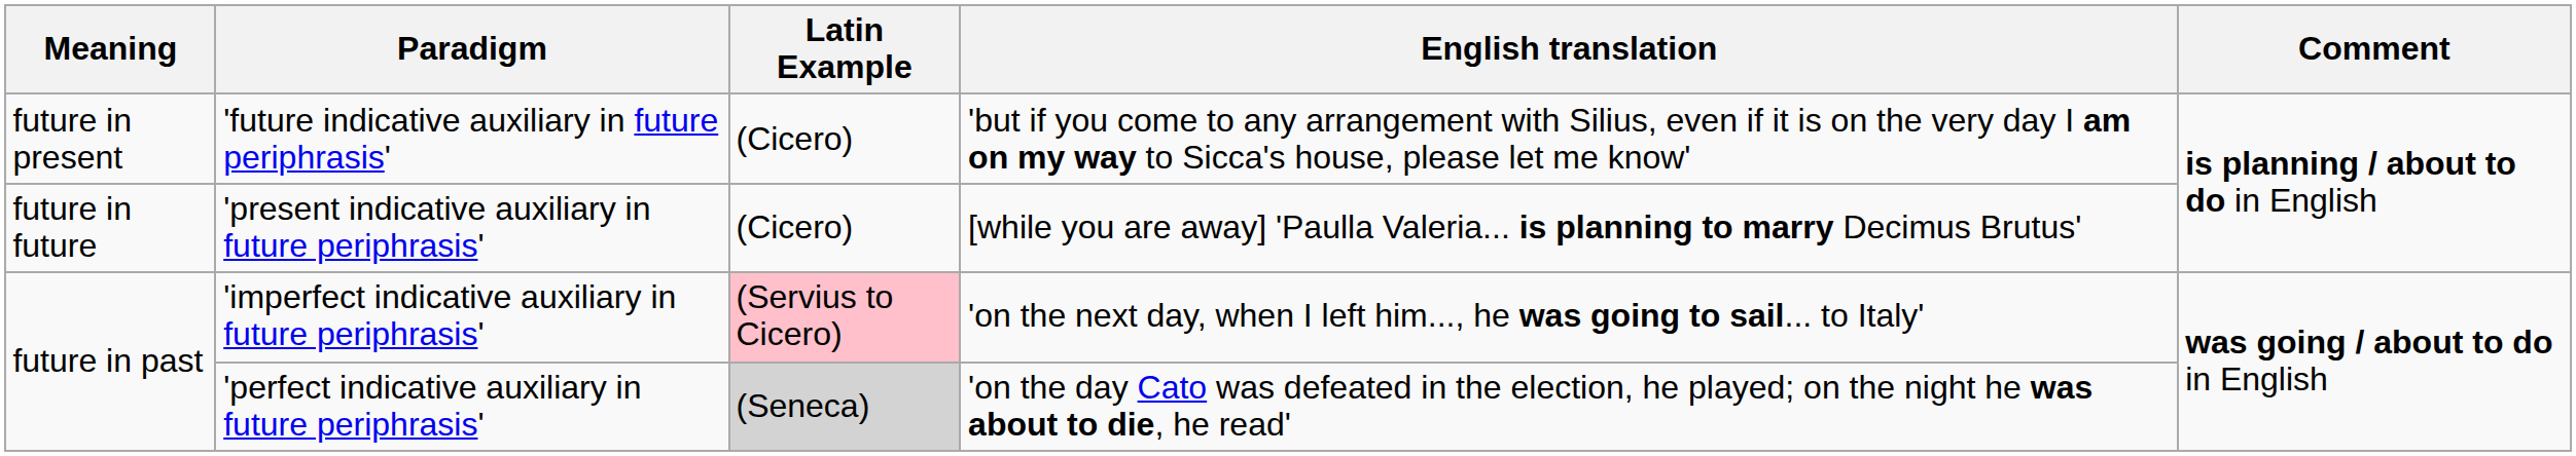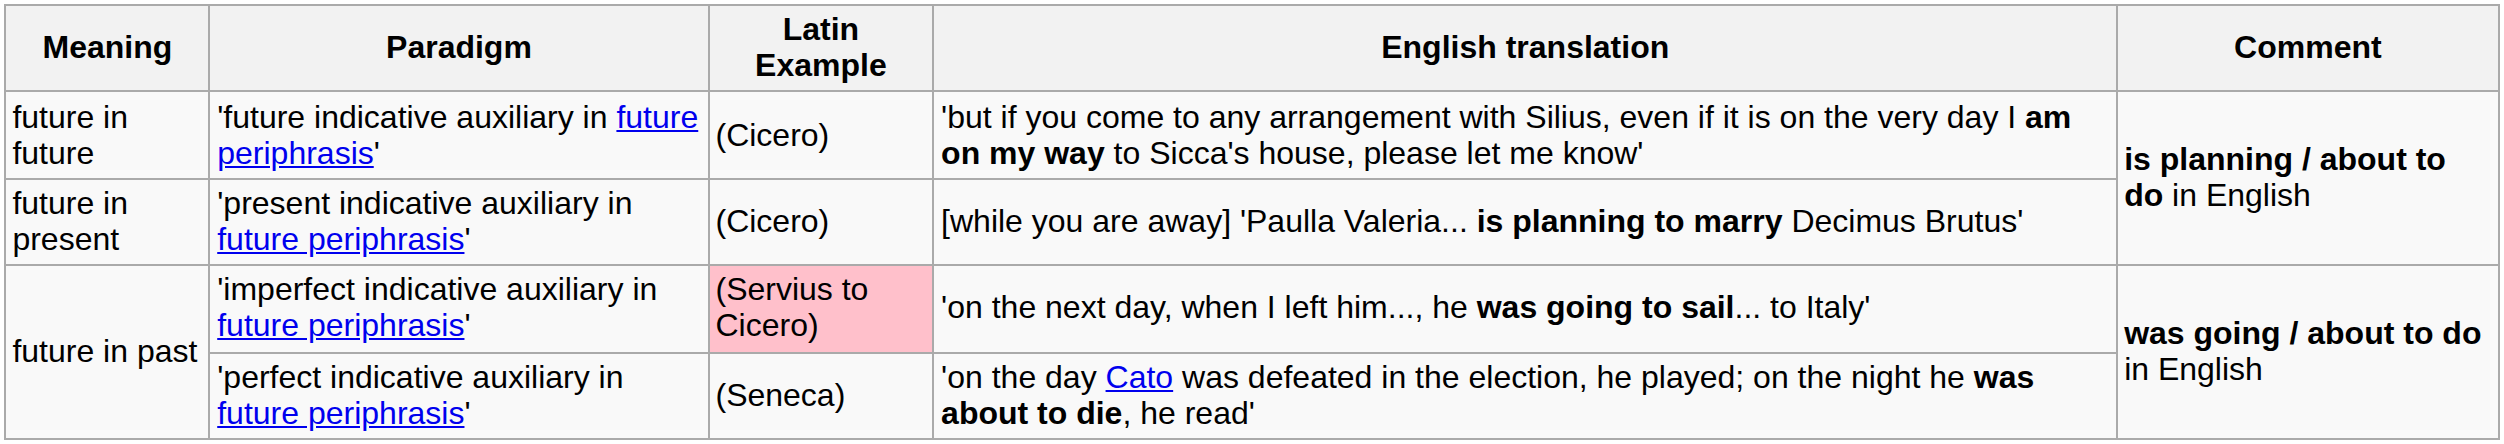'future indicative auxiliary in future periphrasis' | Meaning: future in present -> future in future
'present indicative auxiliary in future periphrasis' | Meaning: future in future -> future in present
'perfect indicative auxiliary in future periphrasis' | Latin Example: lightgrey background -> no background
